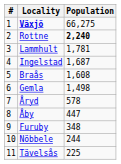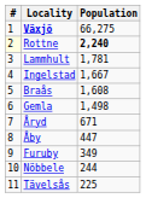Rottne | #: no background -> lightyellow background
Ingelstad | Population: 1,687 -> 1,667
Åryd | Population: 578 -> 671
Furuby | Population: 348 -> 349
